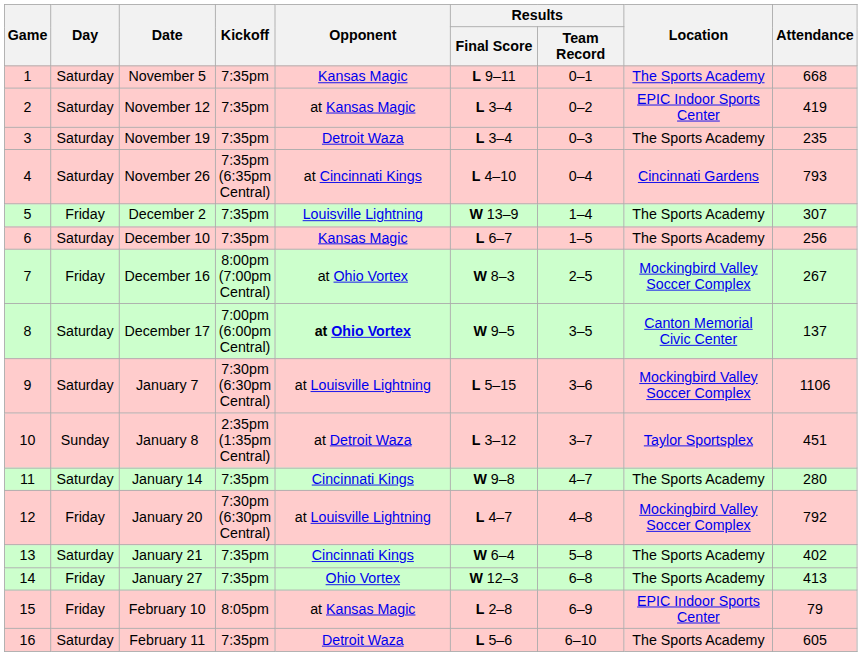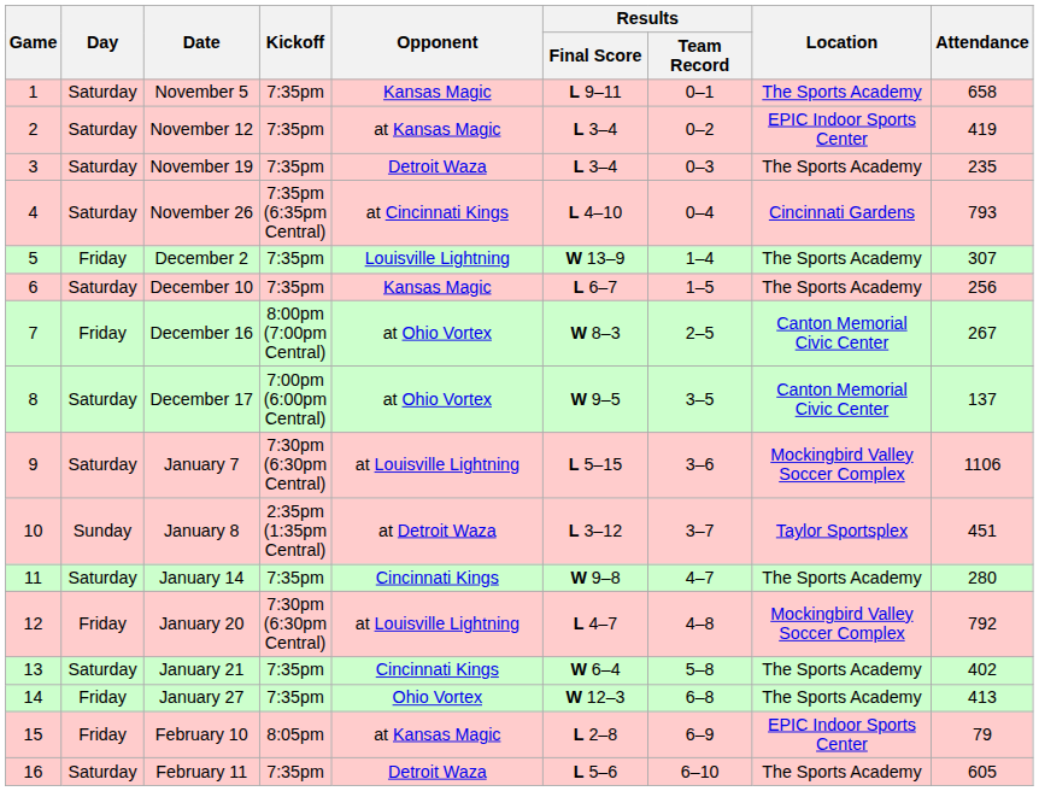November 5 | Attendance: 668 -> 658
December 16 | Location: Mockingbird Valley Soccer Complex -> Canton Memorial Civic Center
December 17 | Opponent: bold -> normal
